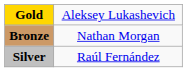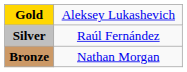rows swapped: Silver <-> Bronze
